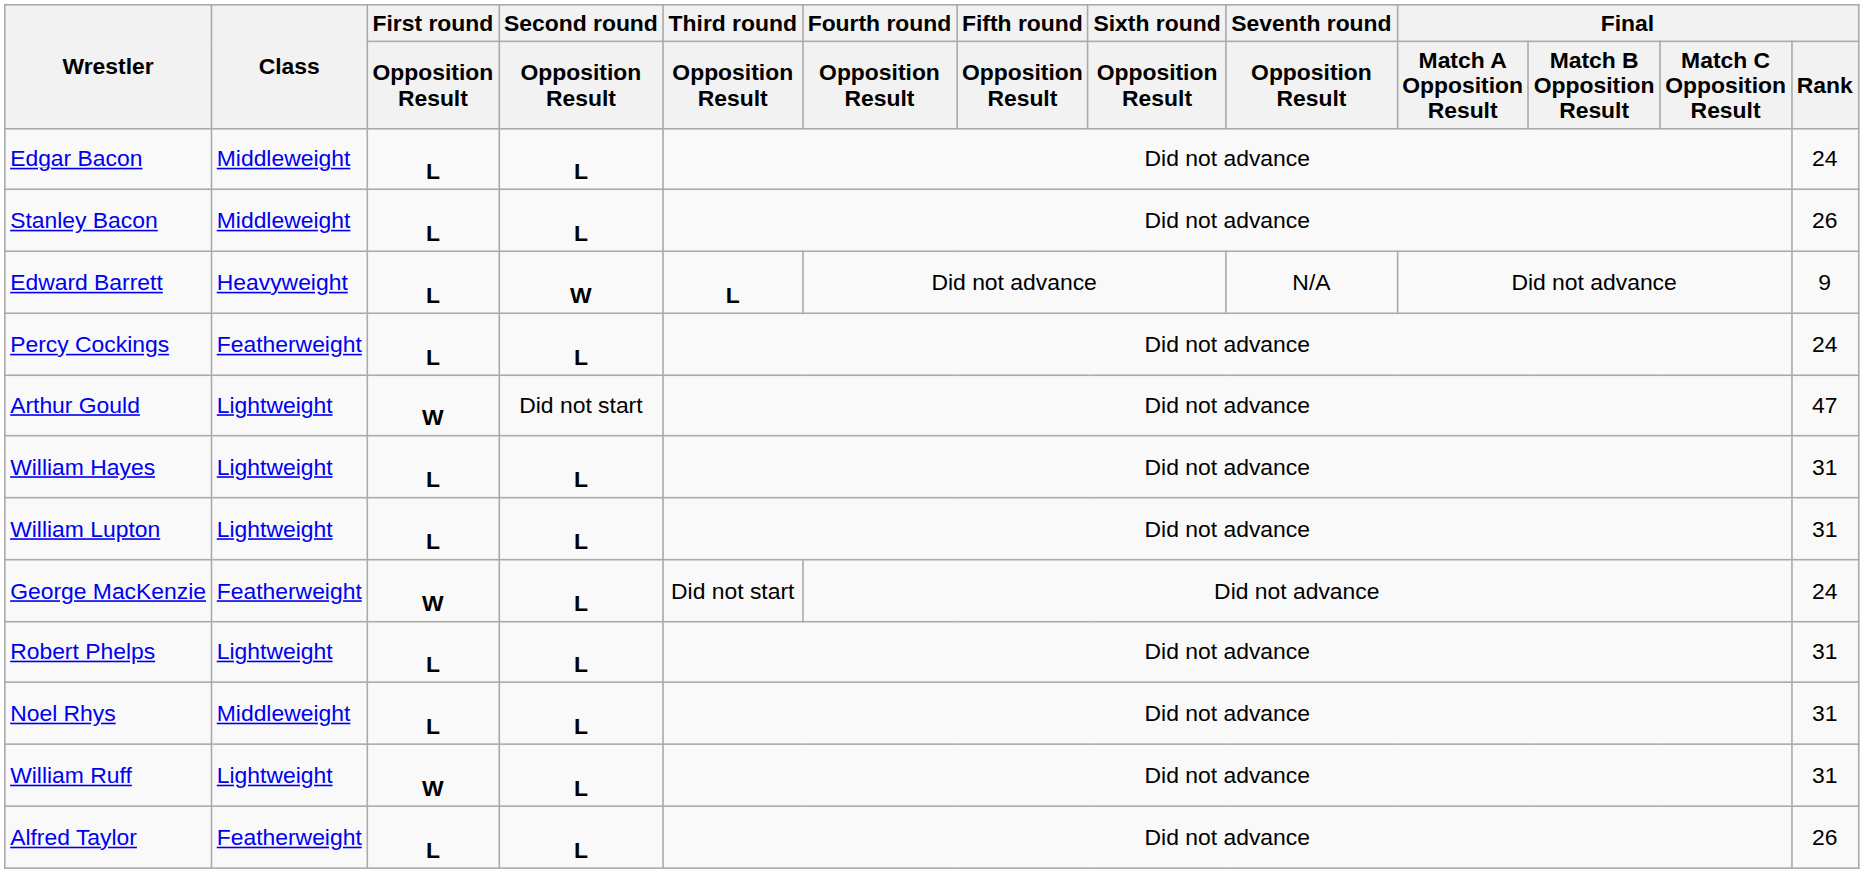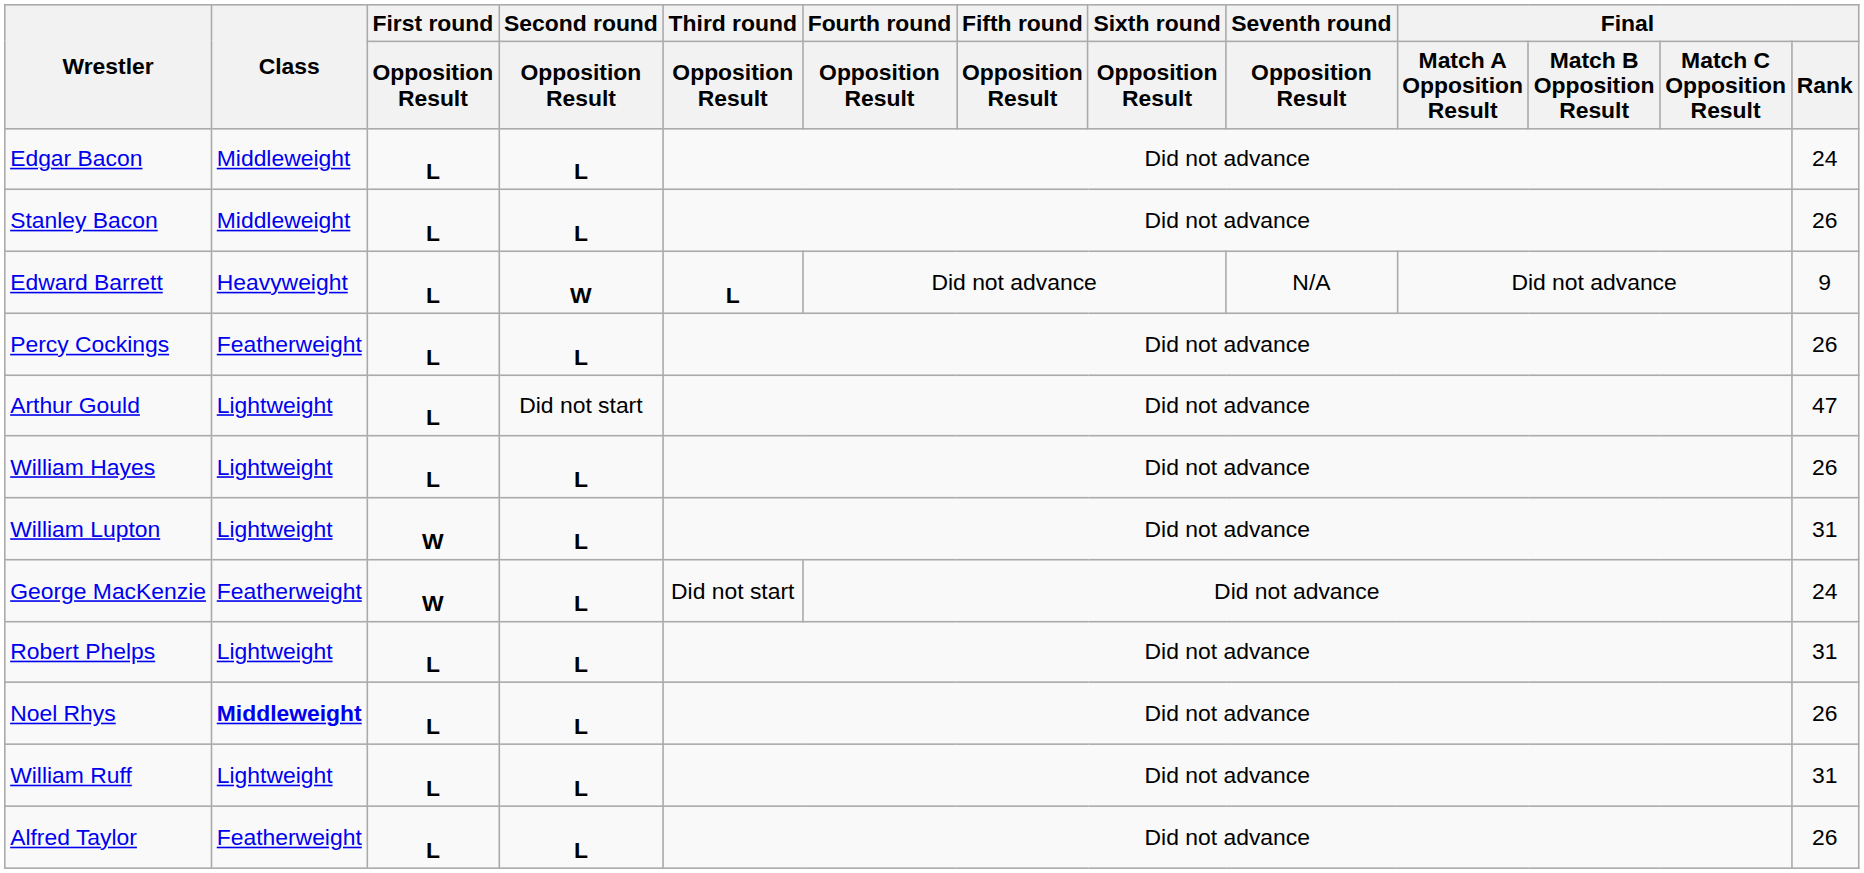Percy Cockings | Final / Rank: 24 -> 26
Arthur Gould | First round / Opposition Result: W -> L
William Hayes | Final / Rank: 31 -> 26
William Lupton | First round / Opposition Result: L -> W
Noel Rhys | Class: normal -> bold
Noel Rhys | Final / Rank: 31 -> 26
William Ruff | First round / Opposition Result: W -> L
